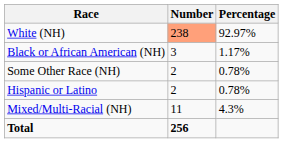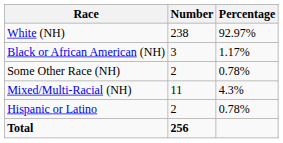White (NH) | Number: lightsalmon background -> no background
rows swapped: Mixed/Multi-Racial (NH) <-> Hispanic or Latino
